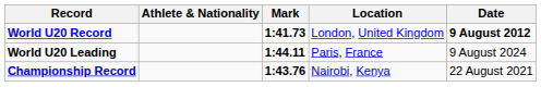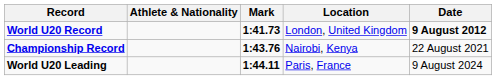rows swapped: Championship Record <-> World U20 Leading
